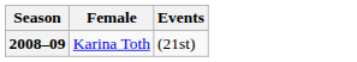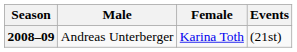+ column: Male | Andreas Unterberger
